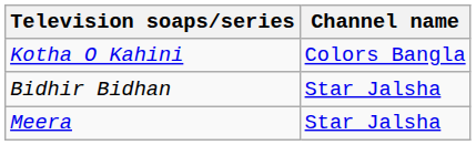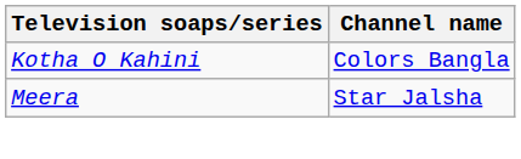- row: Bidhir Bidhan | Star Jalsha
